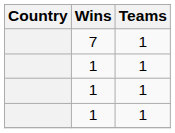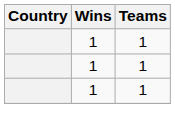- row: 7 | 1
